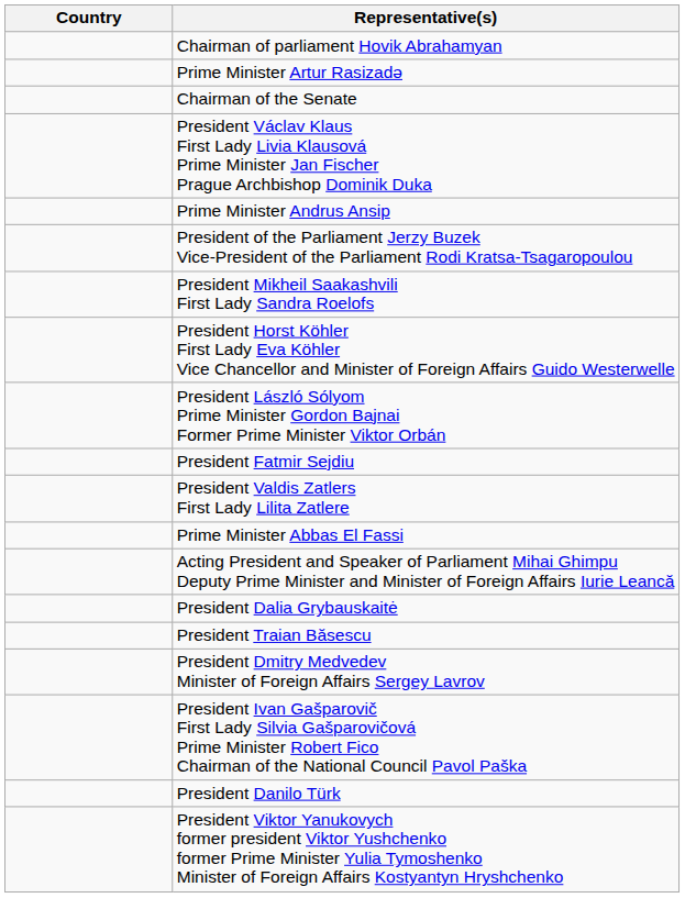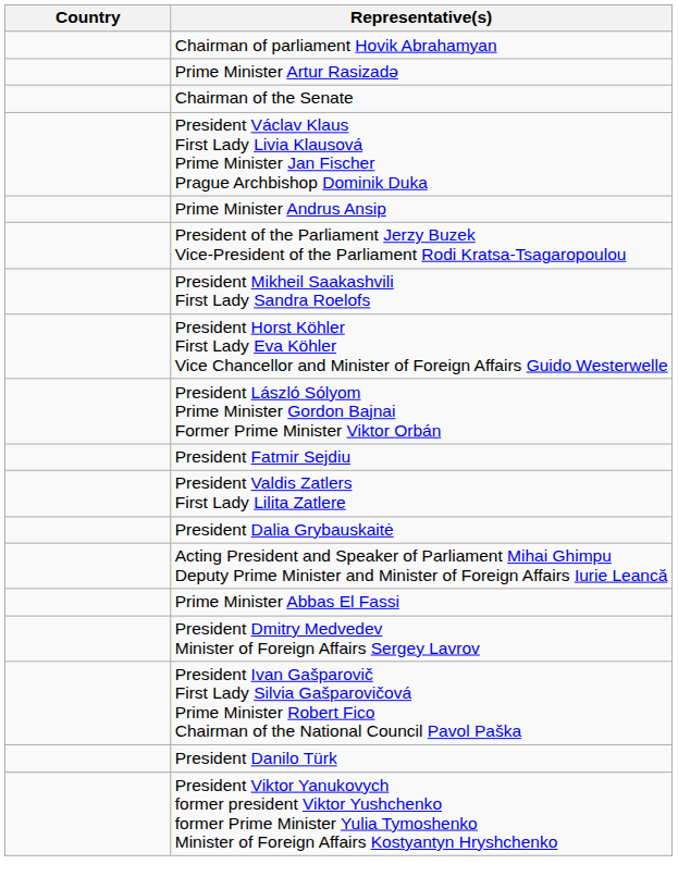rows swapped: President Dalia Grybauskaitė <-> Prime Minister Abbas El Fassi
- row: President Traian Băsescu
